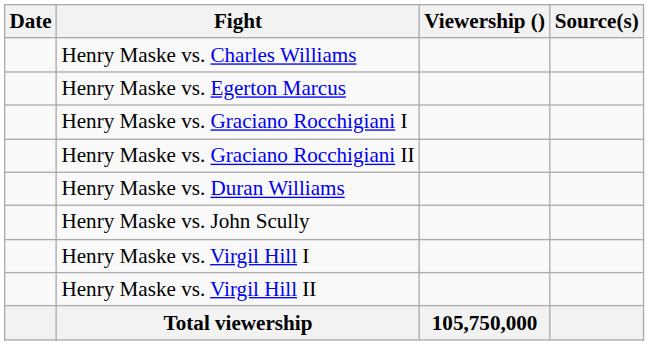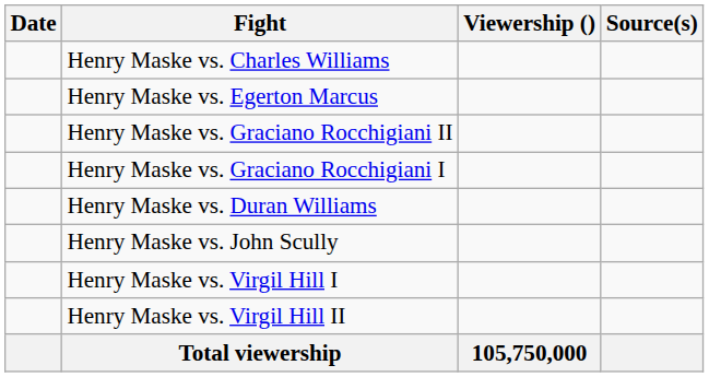rows swapped: Henry Maske vs. Graciano Rocchigiani I <-> Henry Maske vs. Graciano Rocchigiani II
